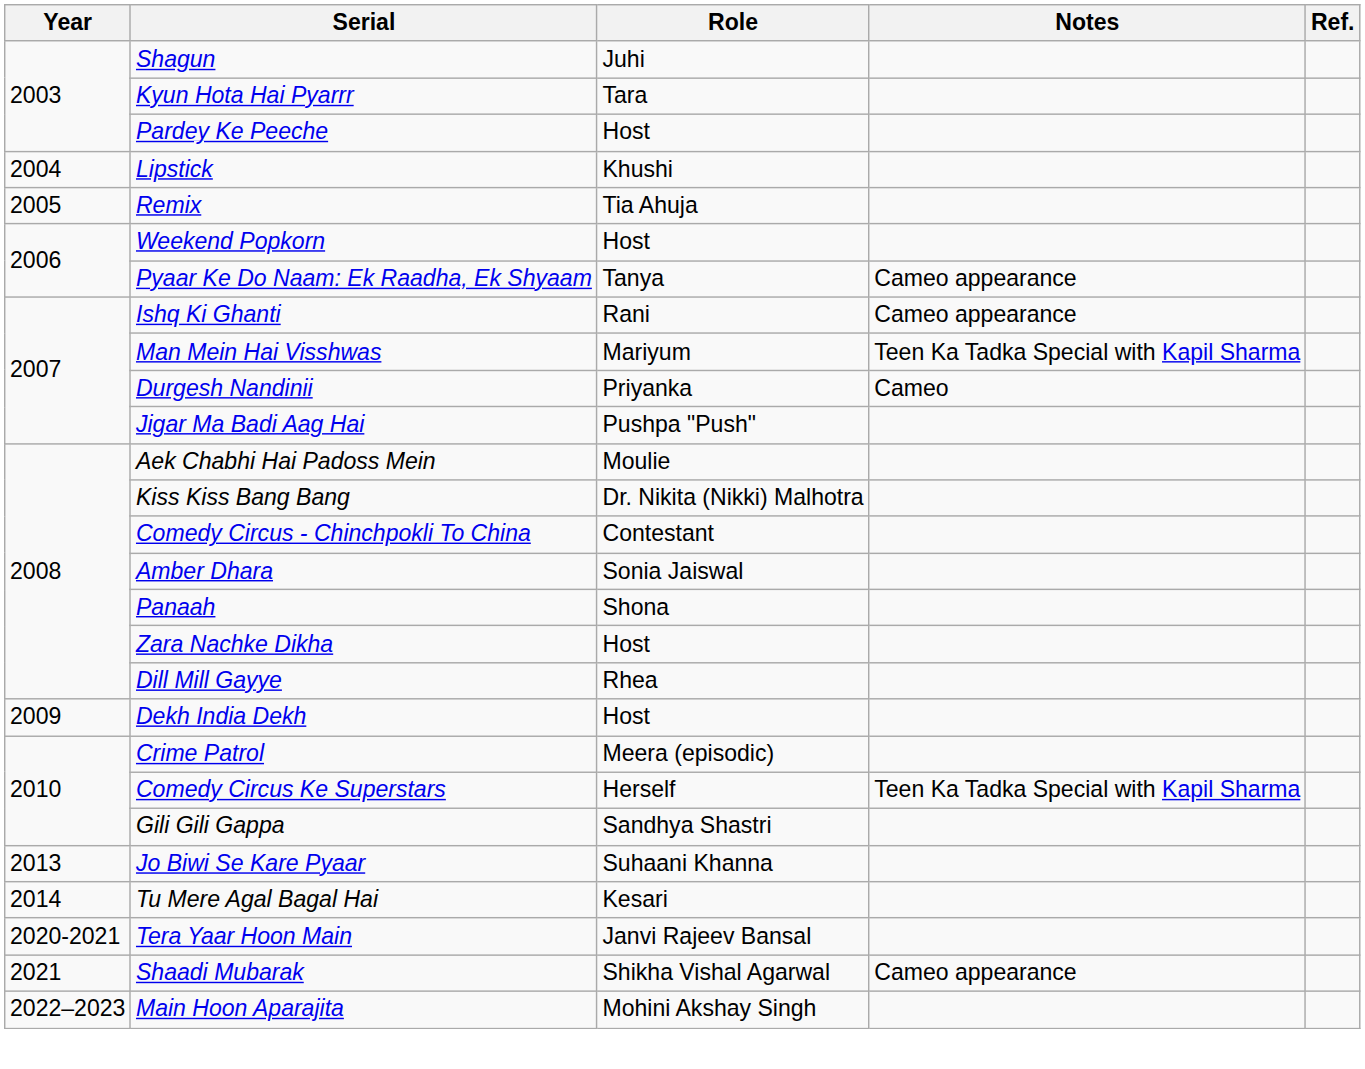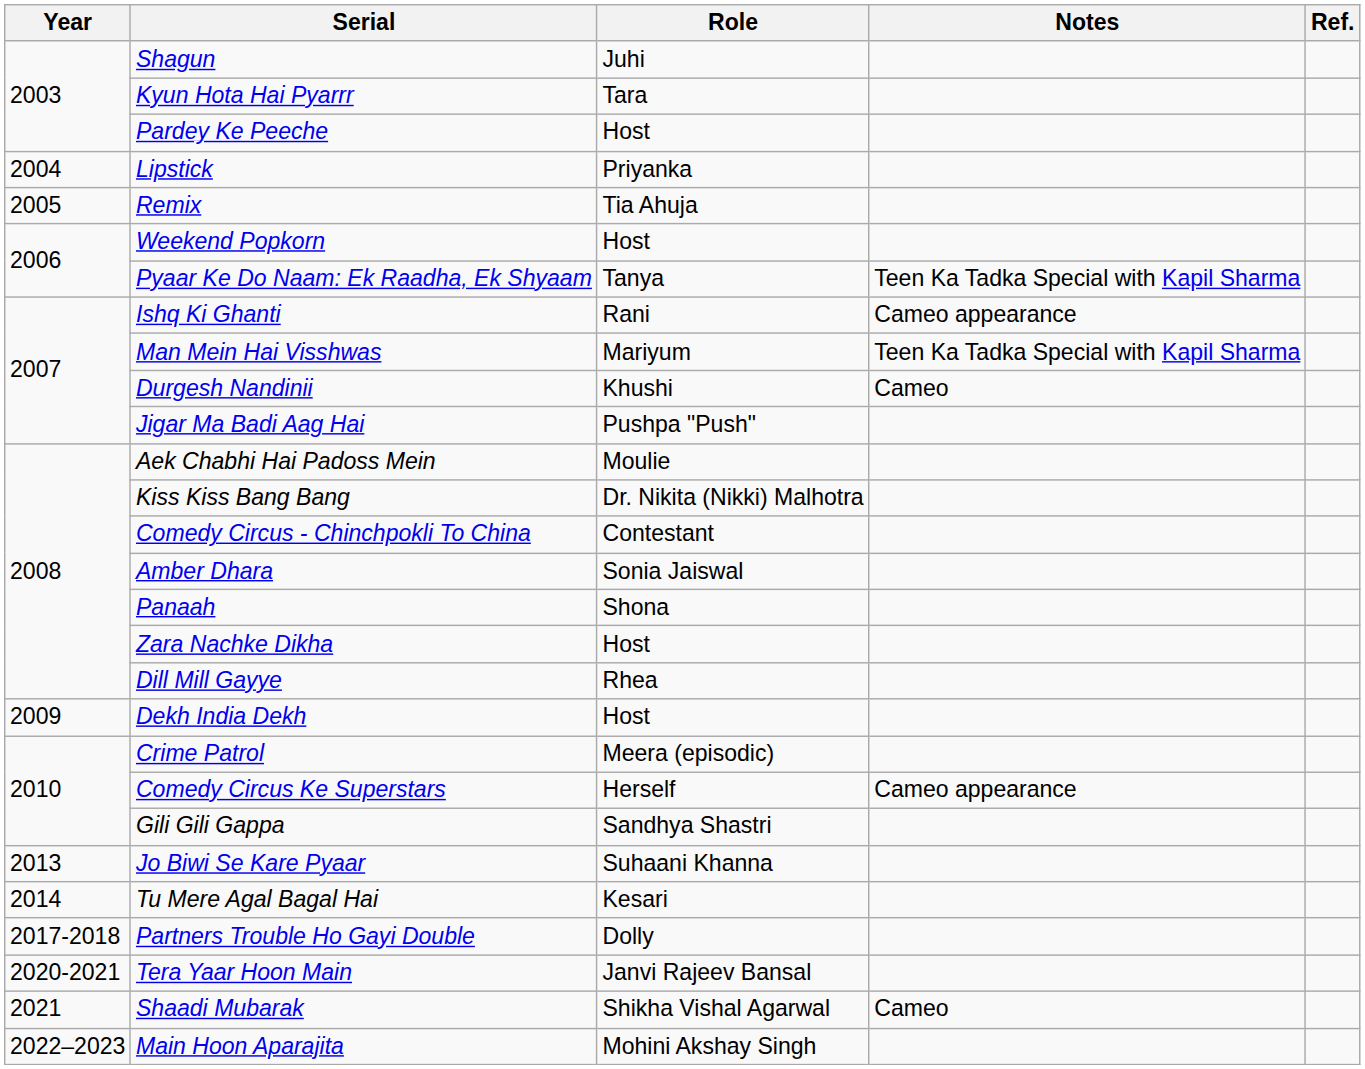Lipstick | Role: Khushi -> Priyanka
Pyaar Ke Do Naam: Ek Raadha, Ek Shyaam | Notes: Cameo appearance -> Teen Ka Tadka Special with Kapil Sharma
Durgesh Nandinii | Role: Priyanka -> Khushi
Comedy Circus Ke Superstars | Notes: Teen Ka Tadka Special with Kapil Sharma -> Cameo appearance
+ row: 2017-2018 | Partners Trouble Ho Gayi Double | Dolly
Shaadi Mubarak | Notes: Cameo appearance -> Cameo
